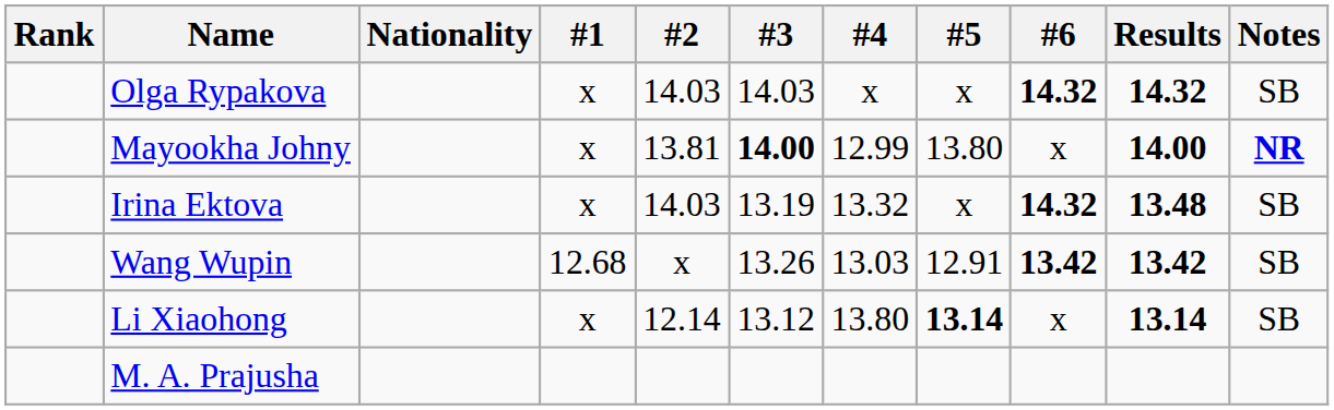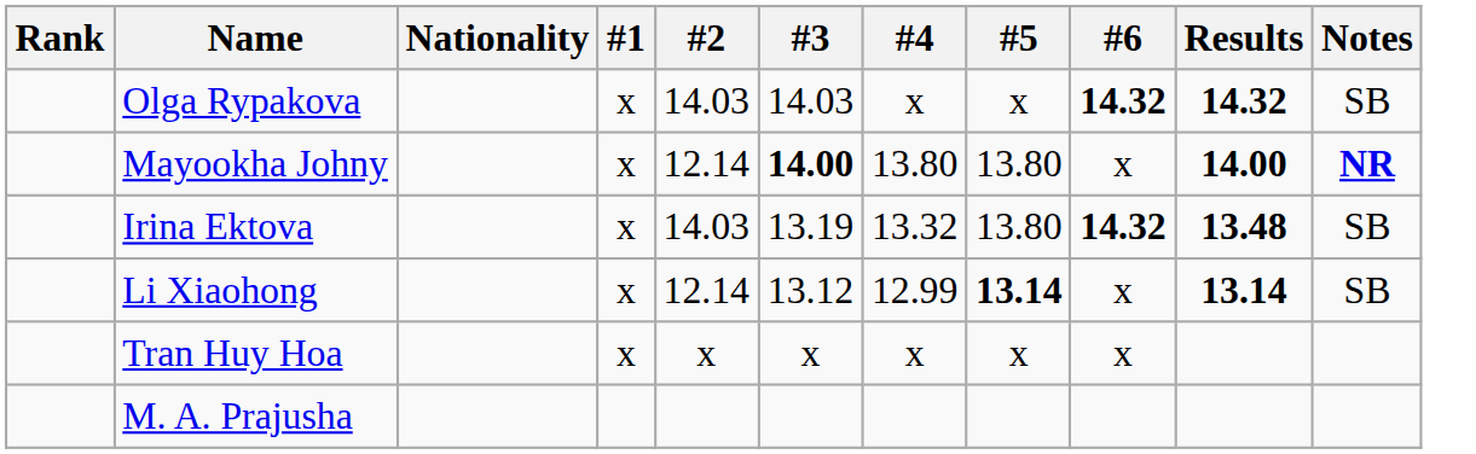Mayookha Johny | #2: 13.81 -> 12.14
Mayookha Johny | #4: 12.99 -> 13.80
Irina Ektova | #5: x -> 13.80
- row: Wang Wupin | 12.68 | x | 13.26 | 13.03 | 12.91 | 13.42 | 13.42 | SB
Li Xiaohong | #4: 13.80 -> 12.99
+ row: Tran Huy Hoa | x | x | x | x | x | x
